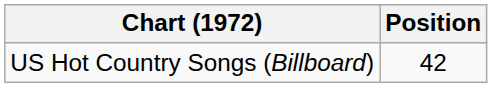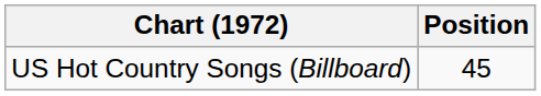US Hot Country Songs (Billboard) | Position: 42 -> 45
